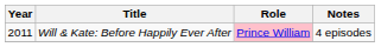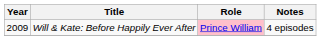Will & Kate: Before Happily Ever After | Year: 2011 -> 2009
